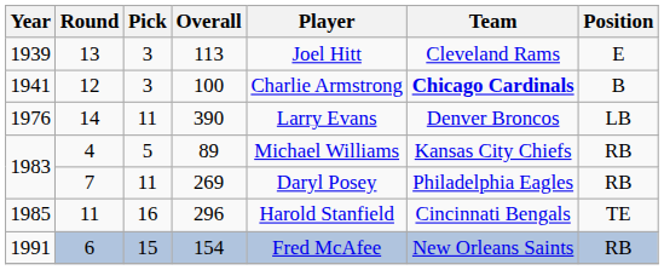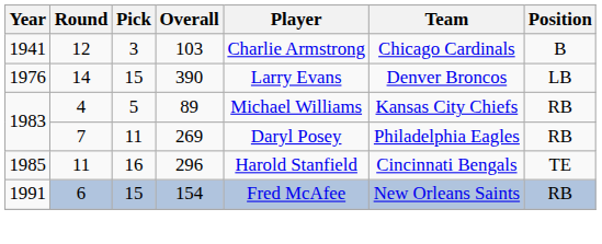- row: 1939 | 13 | 3 | 113 | Joel Hitt | Cleveland Rams | E
12 | Overall: 100 -> 103
12 | Team: bold -> normal
14 | Pick: 11 -> 15
